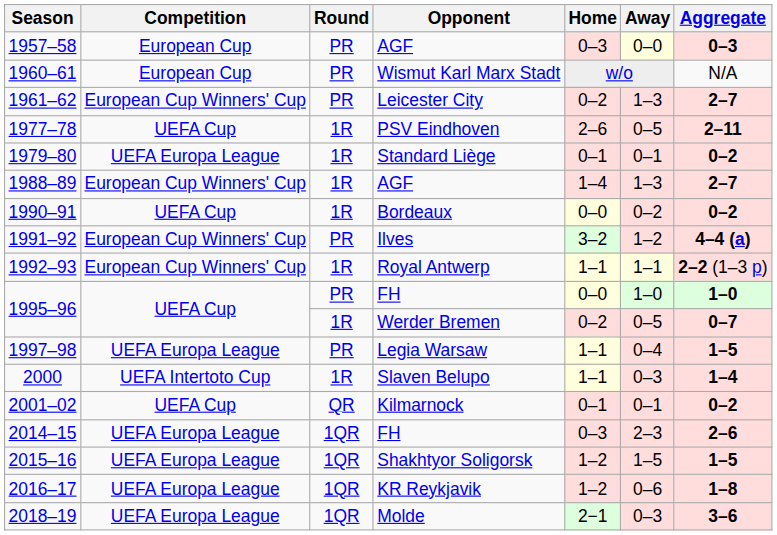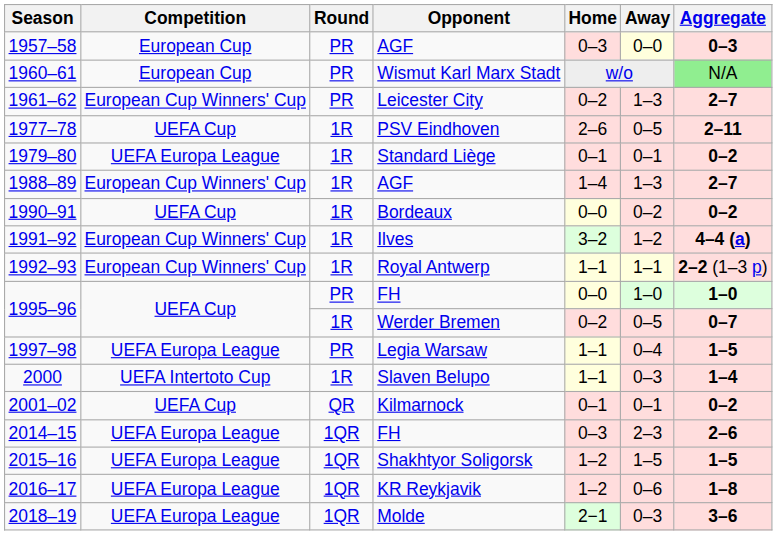1960–61 | Aggregate: no background -> lightgreen background
1991–92 | Round: PR -> 1R
